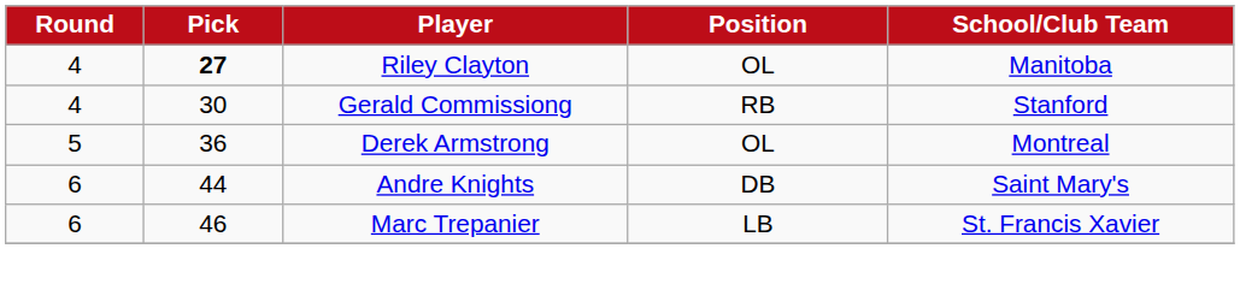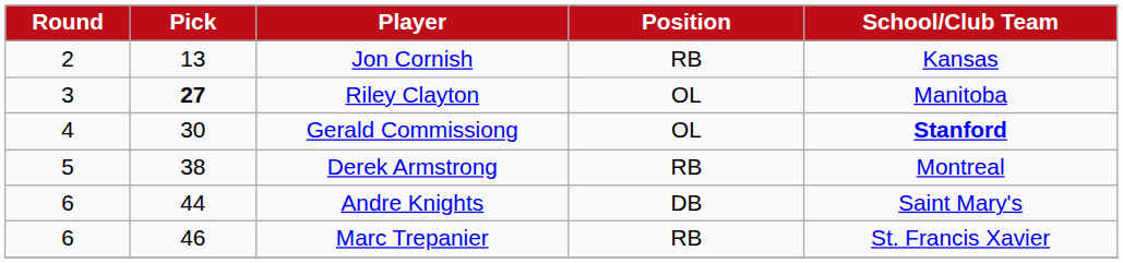+ row: 2 | 13 | Jon Cornish | RB | Kansas
Riley Clayton | Round: 4 -> 3
Gerald Commissiong | Position: RB -> OL
Gerald Commissiong | School/Club Team: normal -> bold
Derek Armstrong | Pick: 36 -> 38
Derek Armstrong | Position: OL -> RB
Marc Trepanier | Position: LB -> RB
